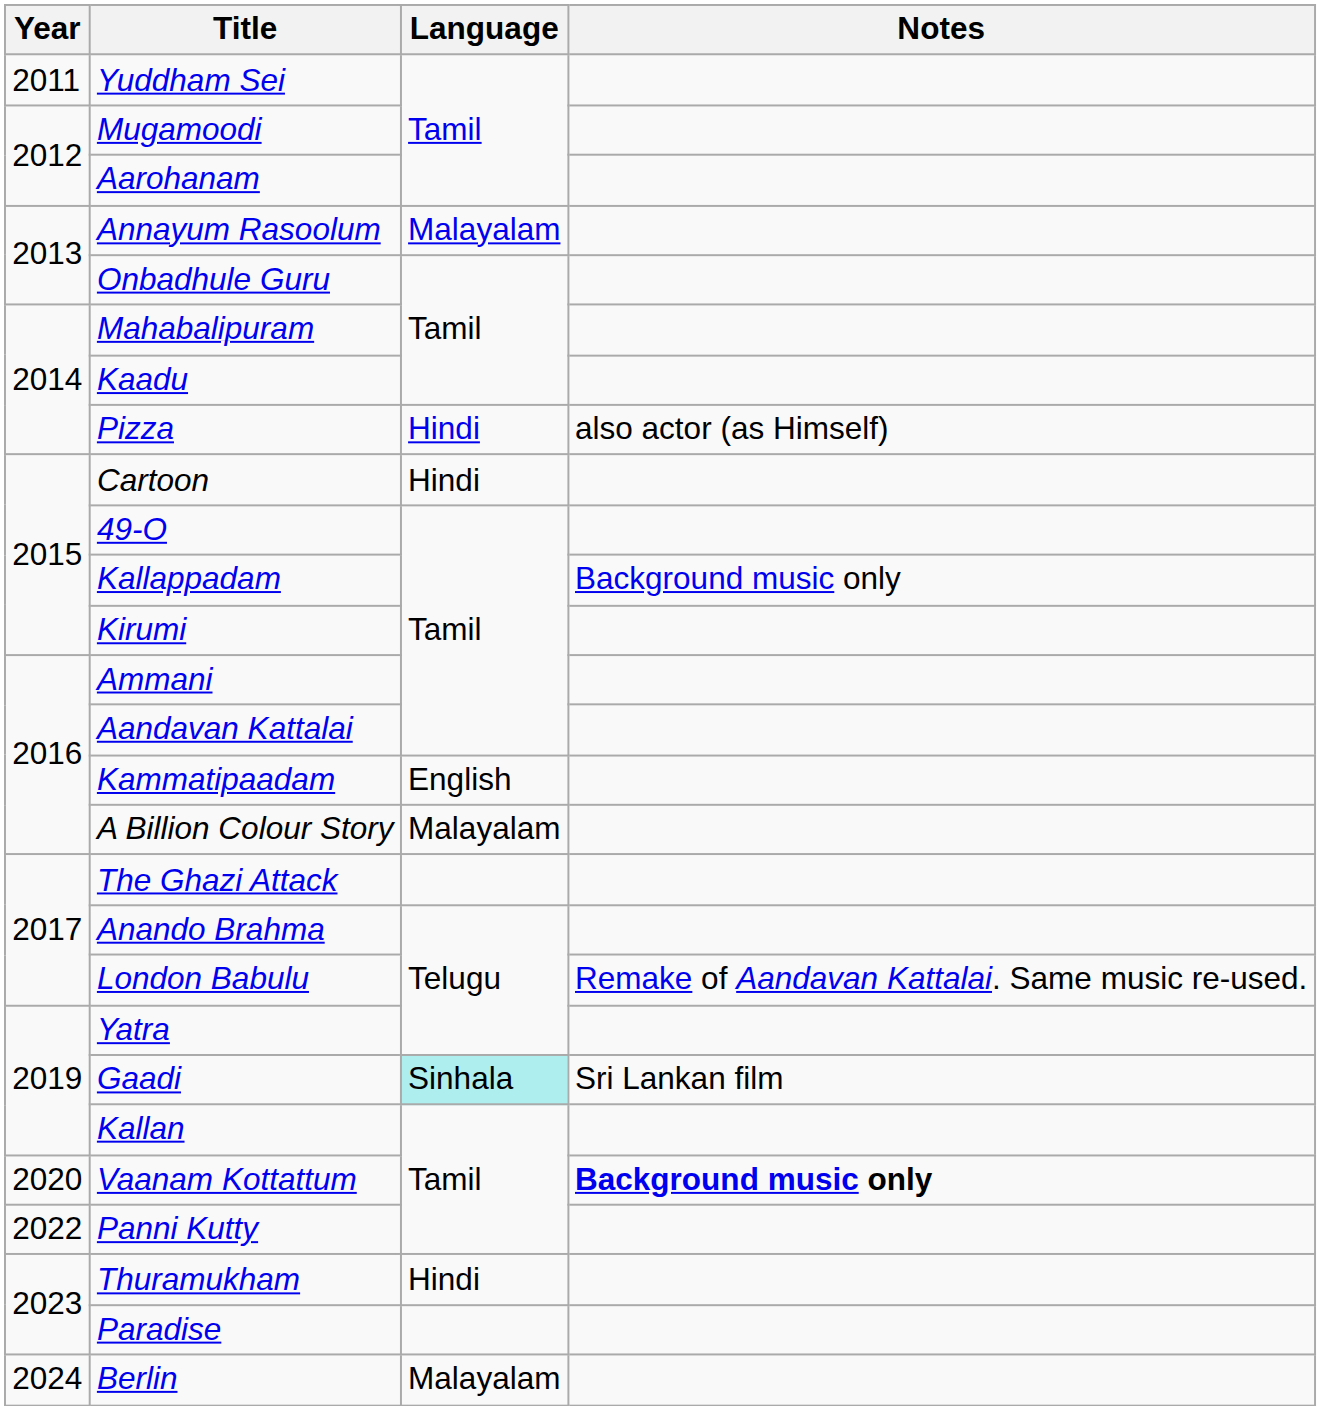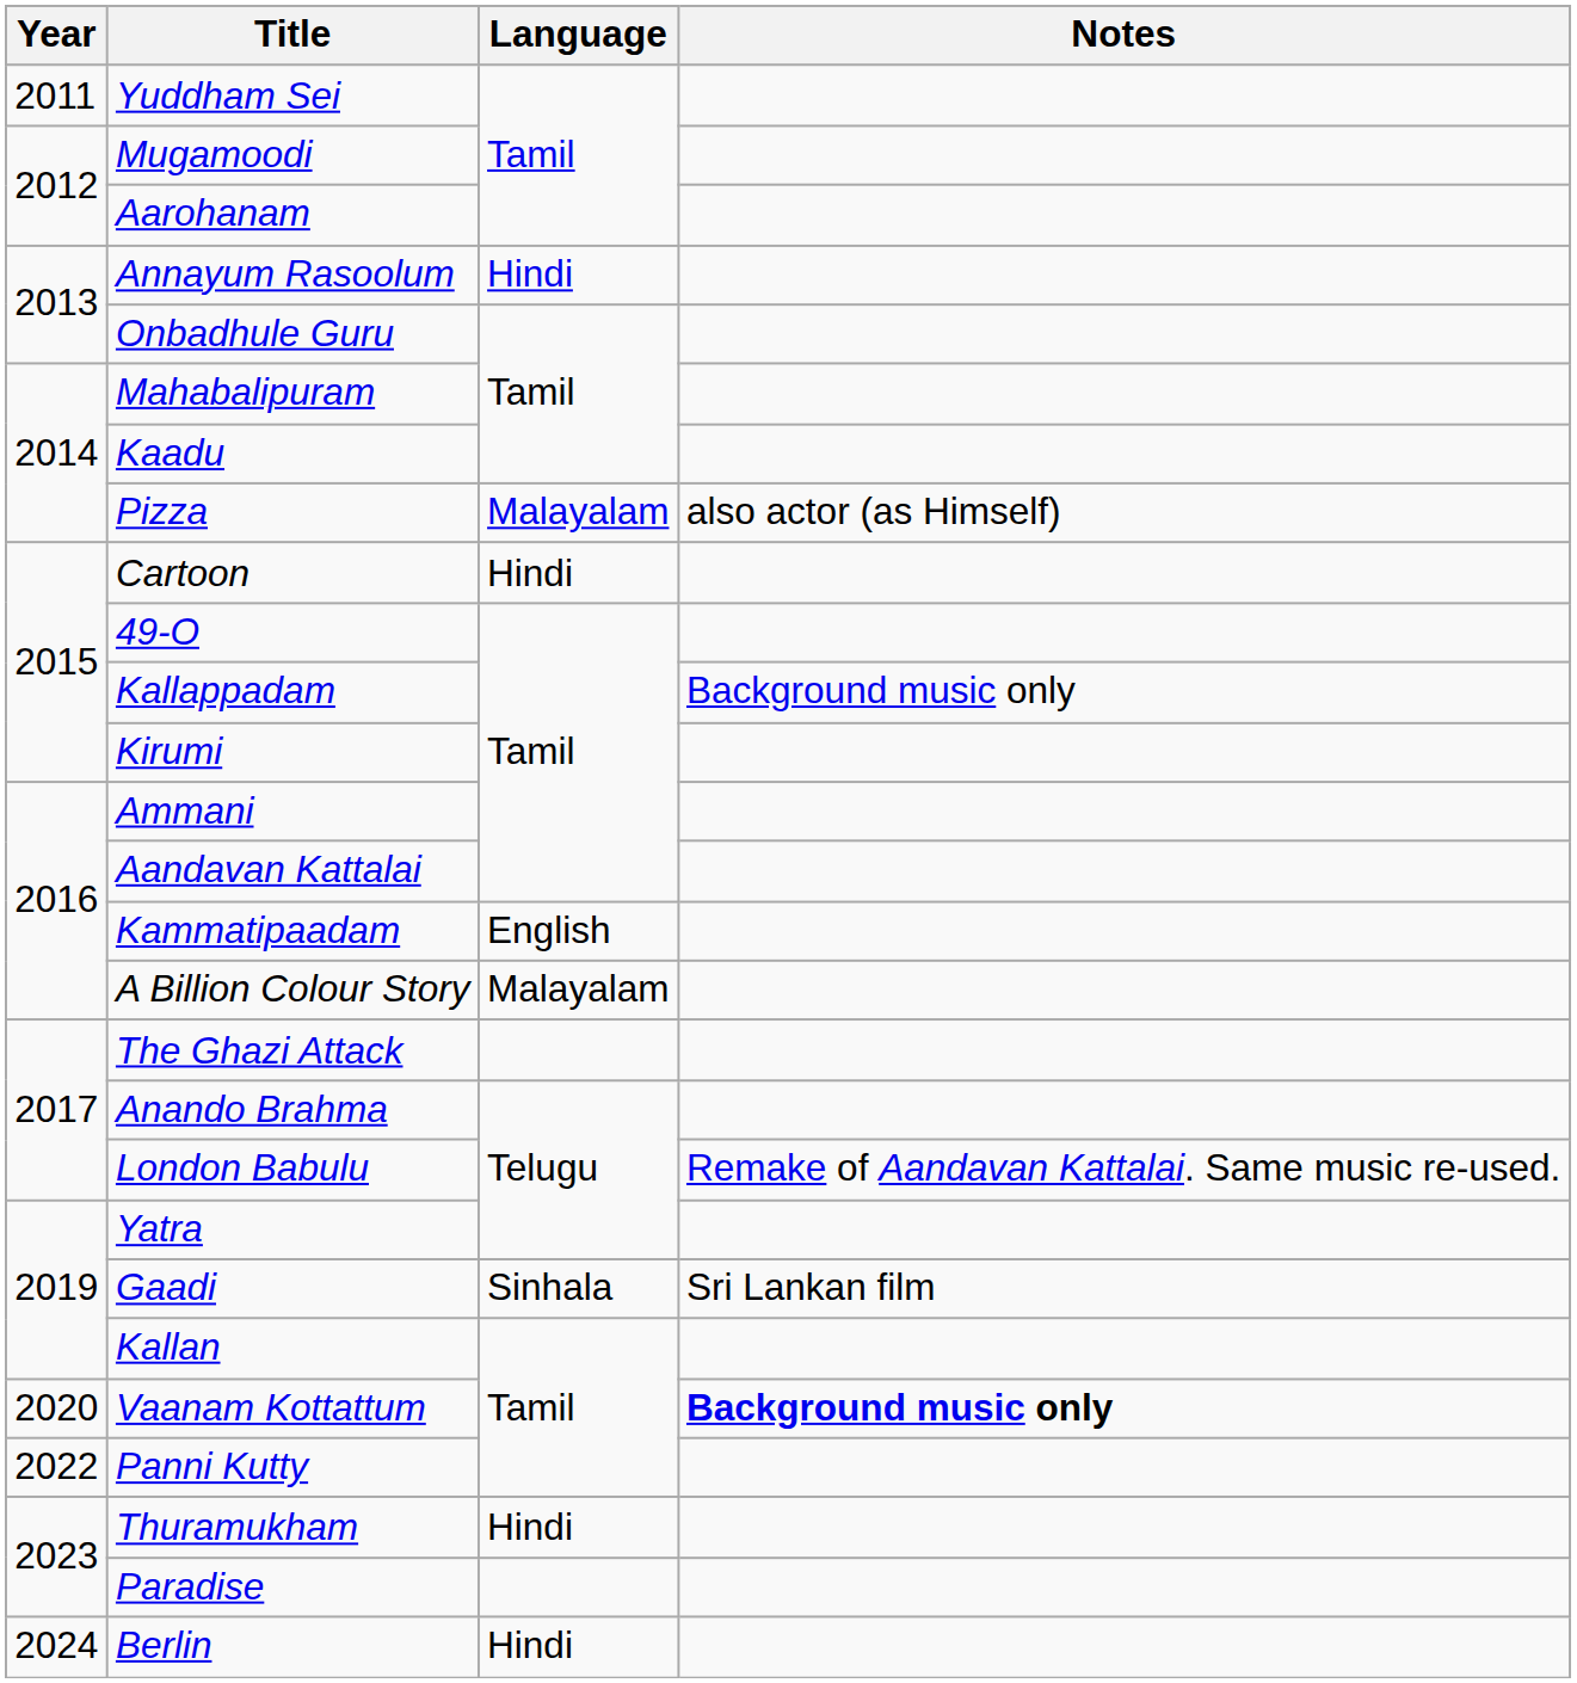Annayum Rasoolum | Language: Malayalam -> Hindi
Pizza | Language: Hindi -> Malayalam
Gaadi | Language: paleturquoise background -> no background
Berlin | Language: Malayalam -> Hindi
